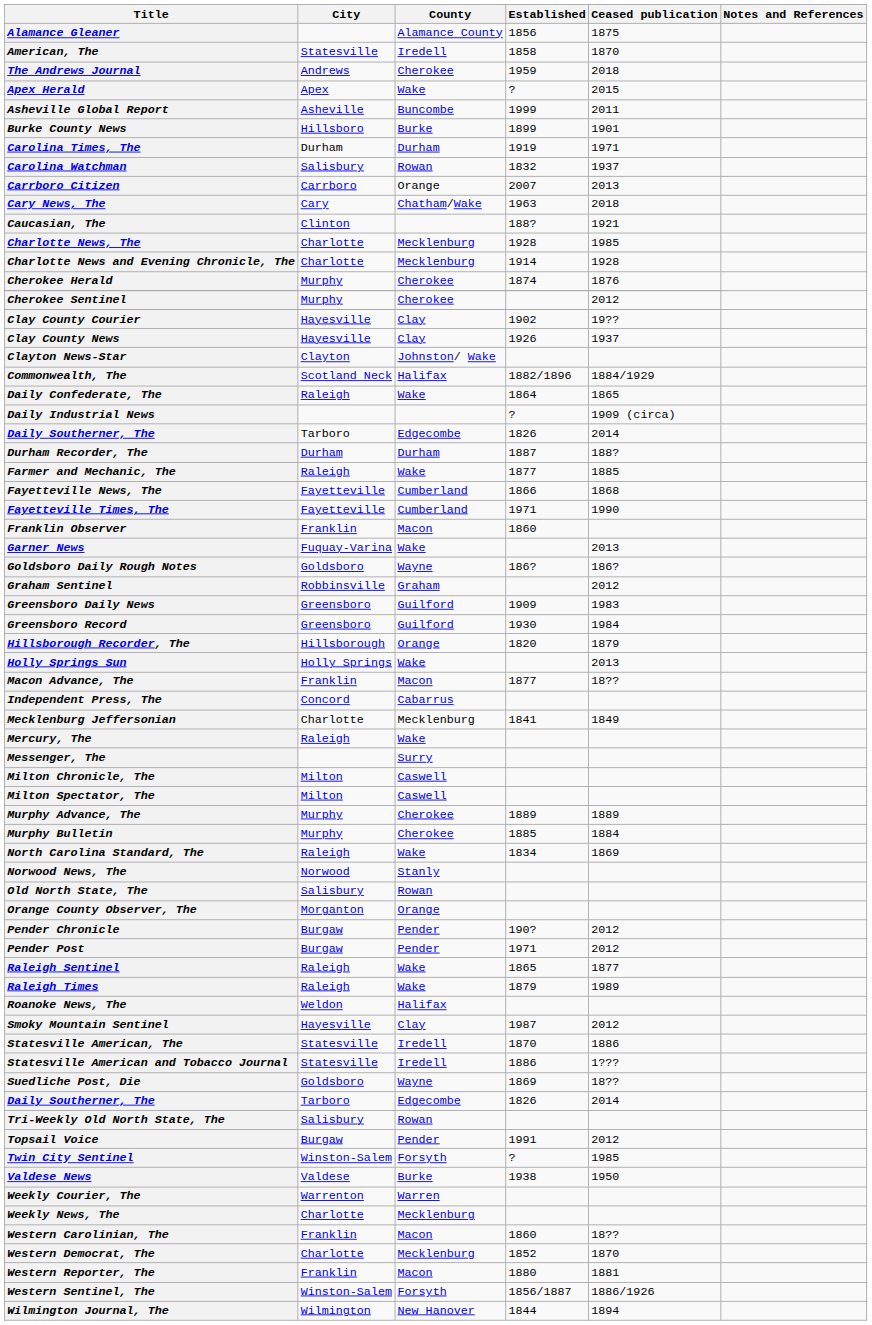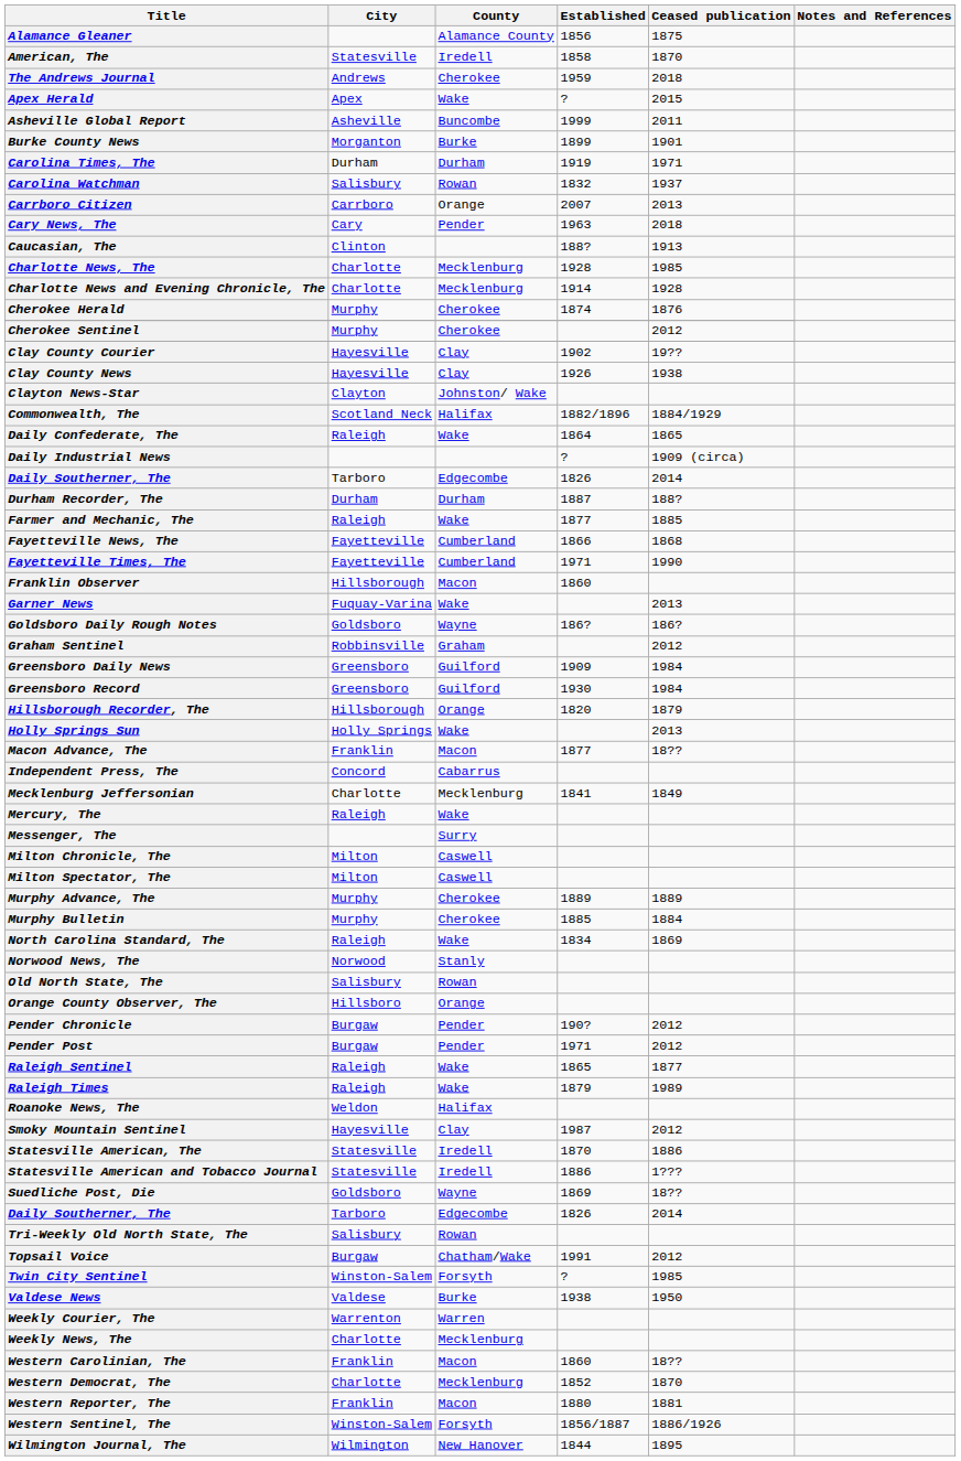Burke County News | City: Hillsboro -> Morganton
Cary News, The | County: Chatham/Wake -> Pender
Caucasian, The | Ceased publication: 1921 -> 1913
Clay County News | Ceased publication: 1937 -> 1938
Franklin Observer | City: Franklin -> Hillsborough
Greensboro Daily News | Ceased publication: 1983 -> 1984
Orange County Observer, The | City: Morganton -> Hillsboro
Topsail Voice | County: Pender -> Chatham/Wake
Wilmington Journal, The | Ceased publication: 1894 -> 1895
